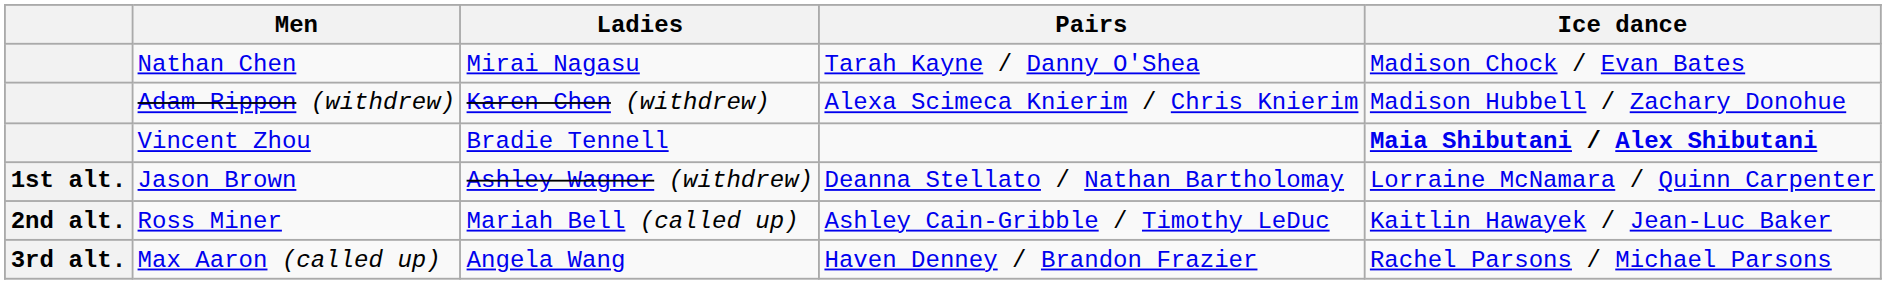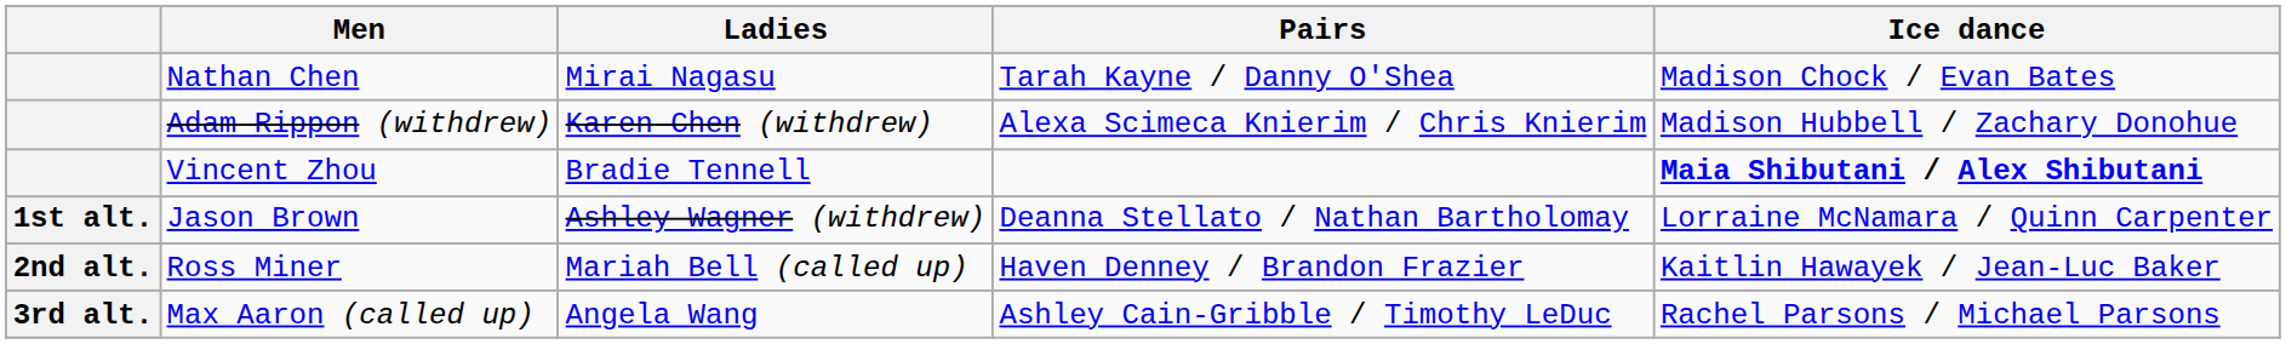Ross Miner | Pairs: Ashley Cain-Gribble / Timothy LeDuc -> Haven Denney / Brandon Frazier
Max Aaron (called up) | Pairs: Haven Denney / Brandon Frazier -> Ashley Cain-Gribble / Timothy LeDuc
